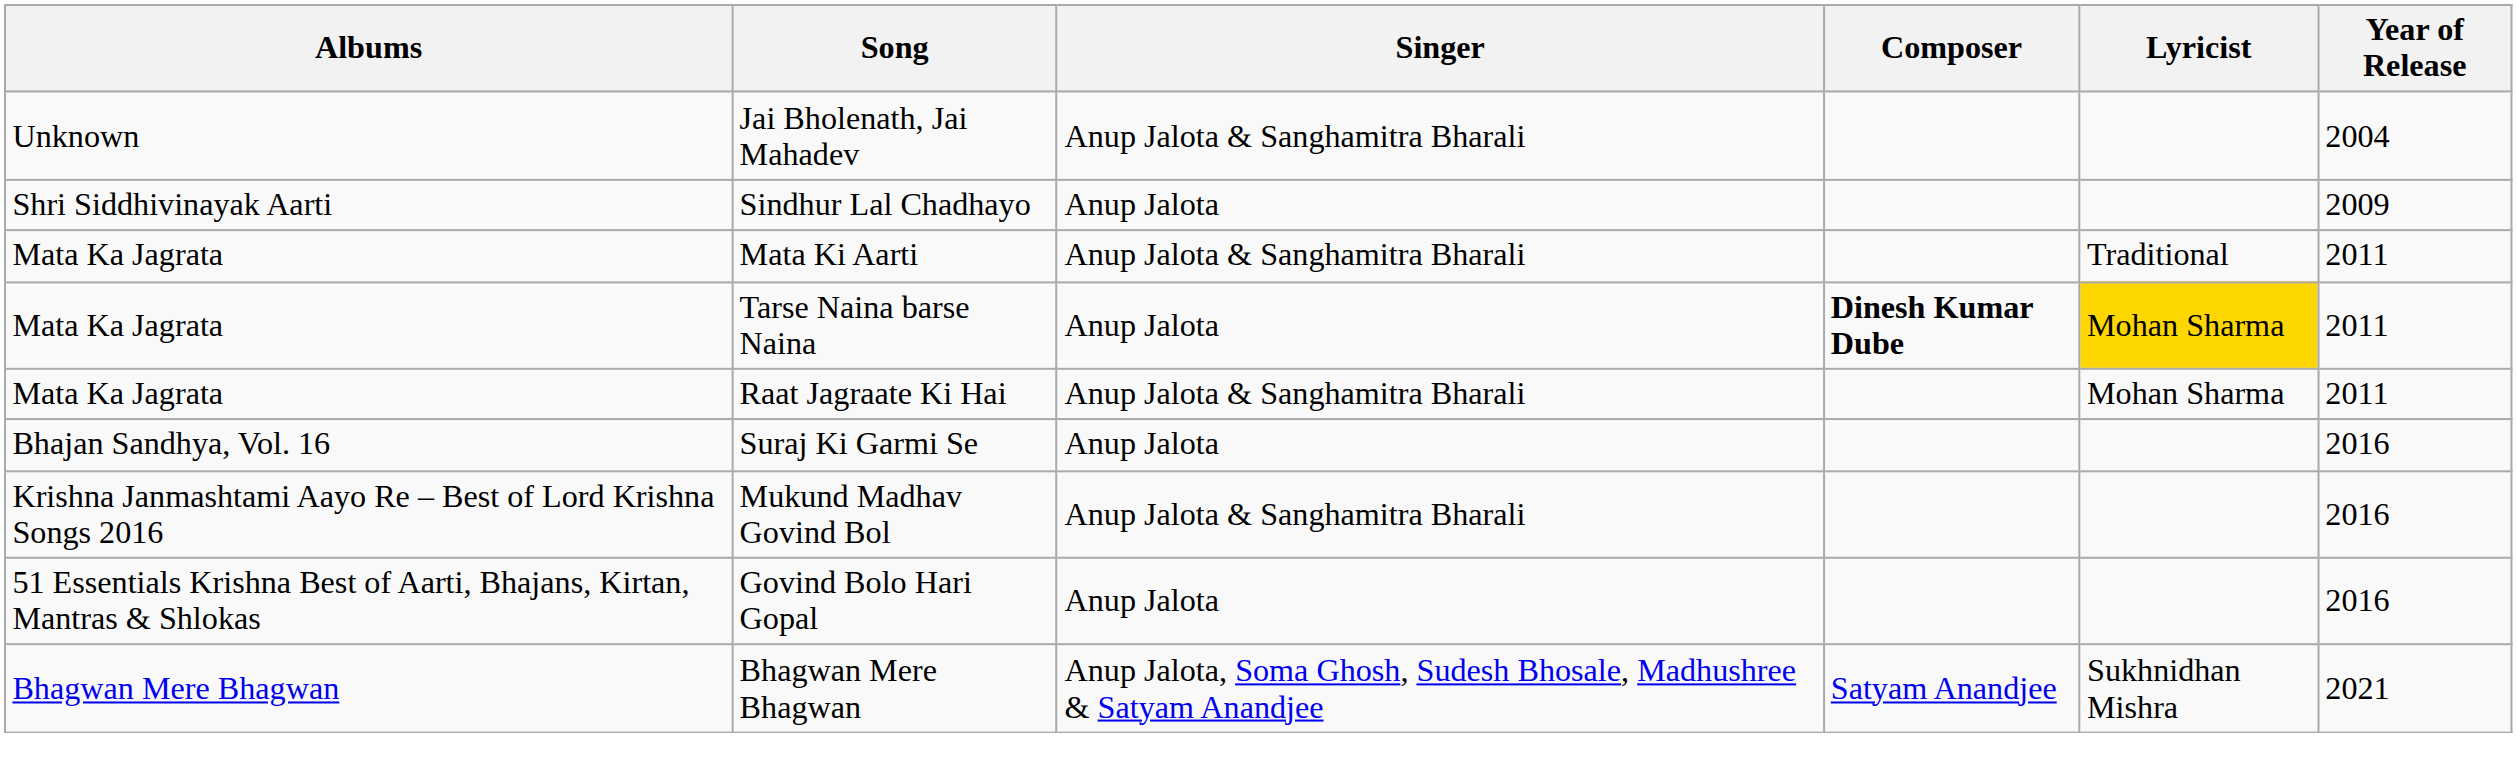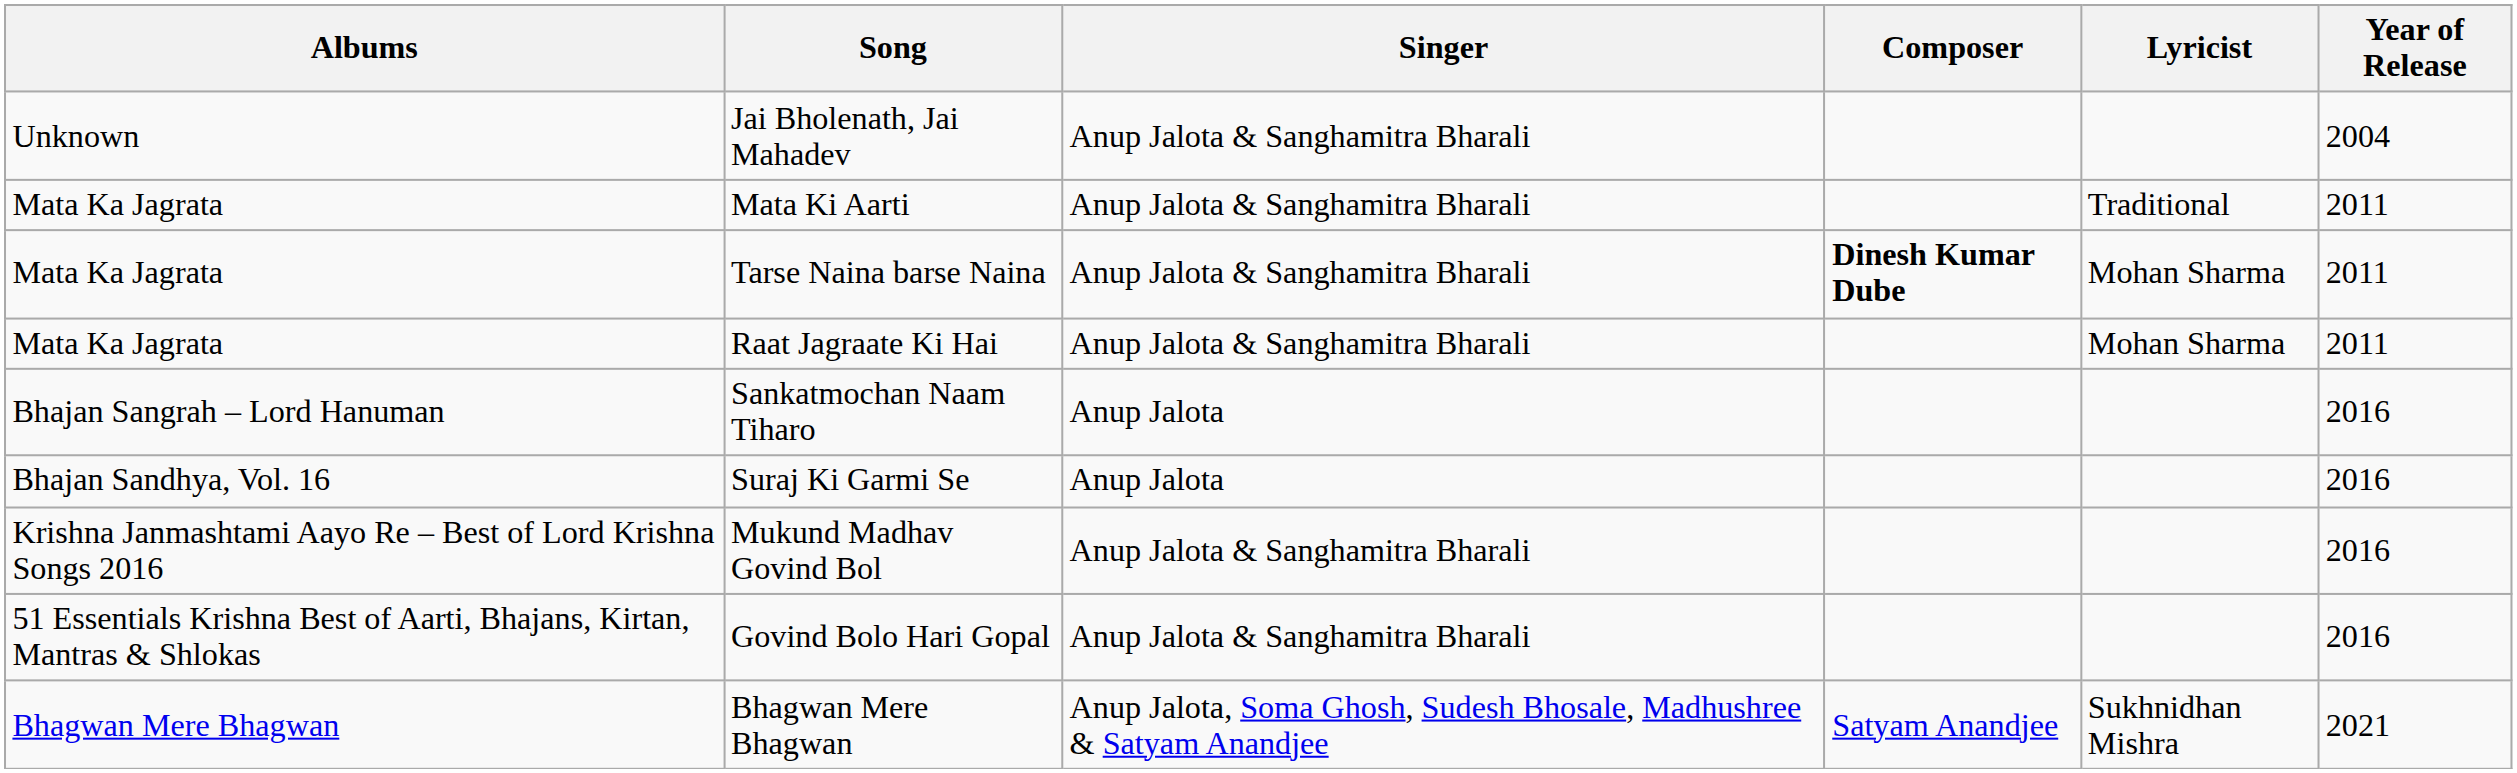- row: Shri Siddhivinayak Aarti | Sindhur Lal Chadhayo | Anup Jalota | 2009
Tarse Naina barse Naina | Singer: Anup Jalota -> Anup Jalota & Sanghamitra Bharali
Tarse Naina barse Naina | Lyricist: gold background -> no background
+ row: Bhajan Sangrah – Lord Hanuman | Sankatmochan Naam Tiharo | Anup Jalota | 2016
Govind Bolo Hari Gopal | Singer: Anup Jalota -> Anup Jalota & Sanghamitra Bharali
